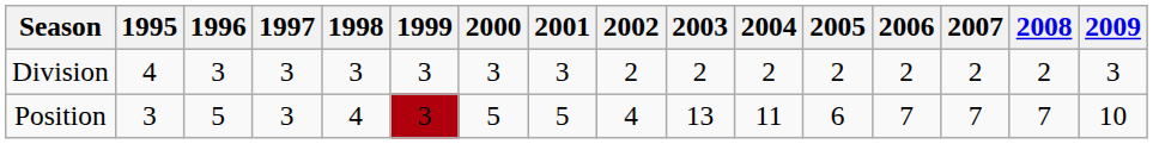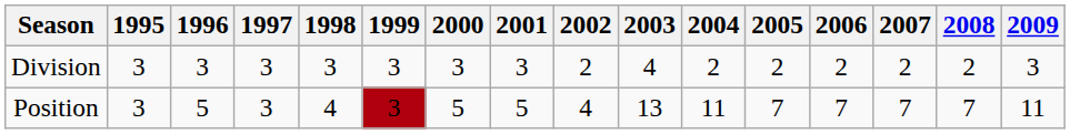Division | 1995: 4 -> 3
Division | 2003: 2 -> 4
Position | 2005: 6 -> 7
Position | 2009: 10 -> 11
